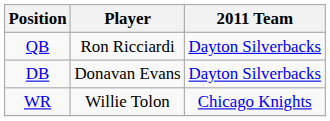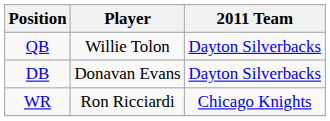QB | Player: Ron Ricciardi -> Willie Tolon
WR | Player: Willie Tolon -> Ron Ricciardi
